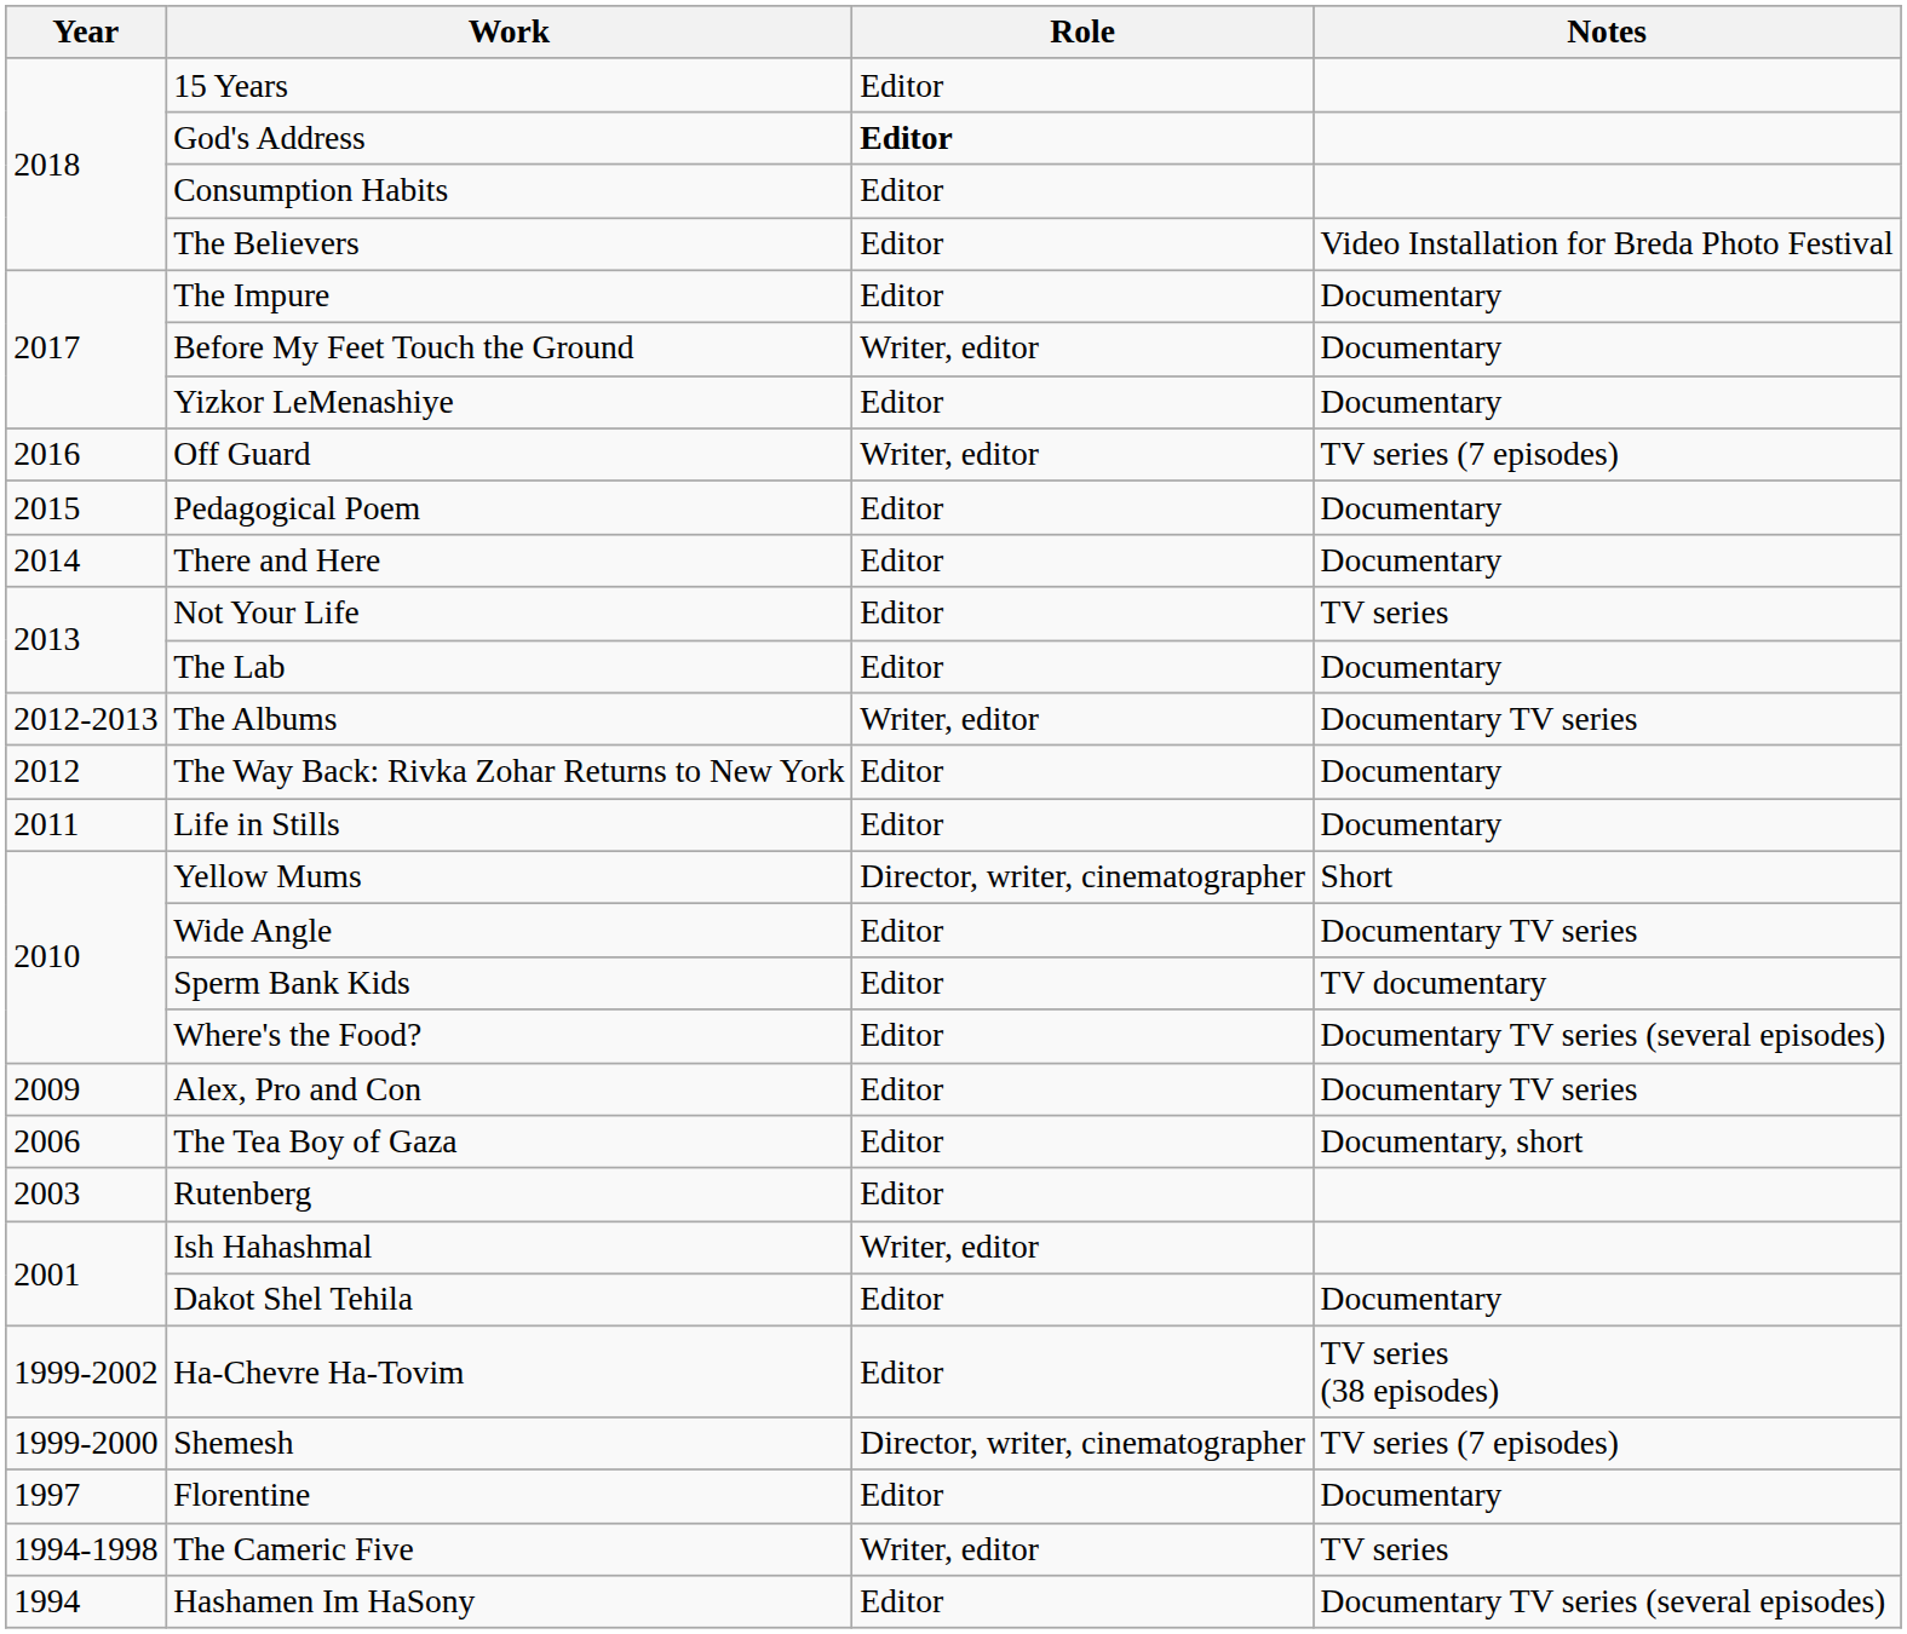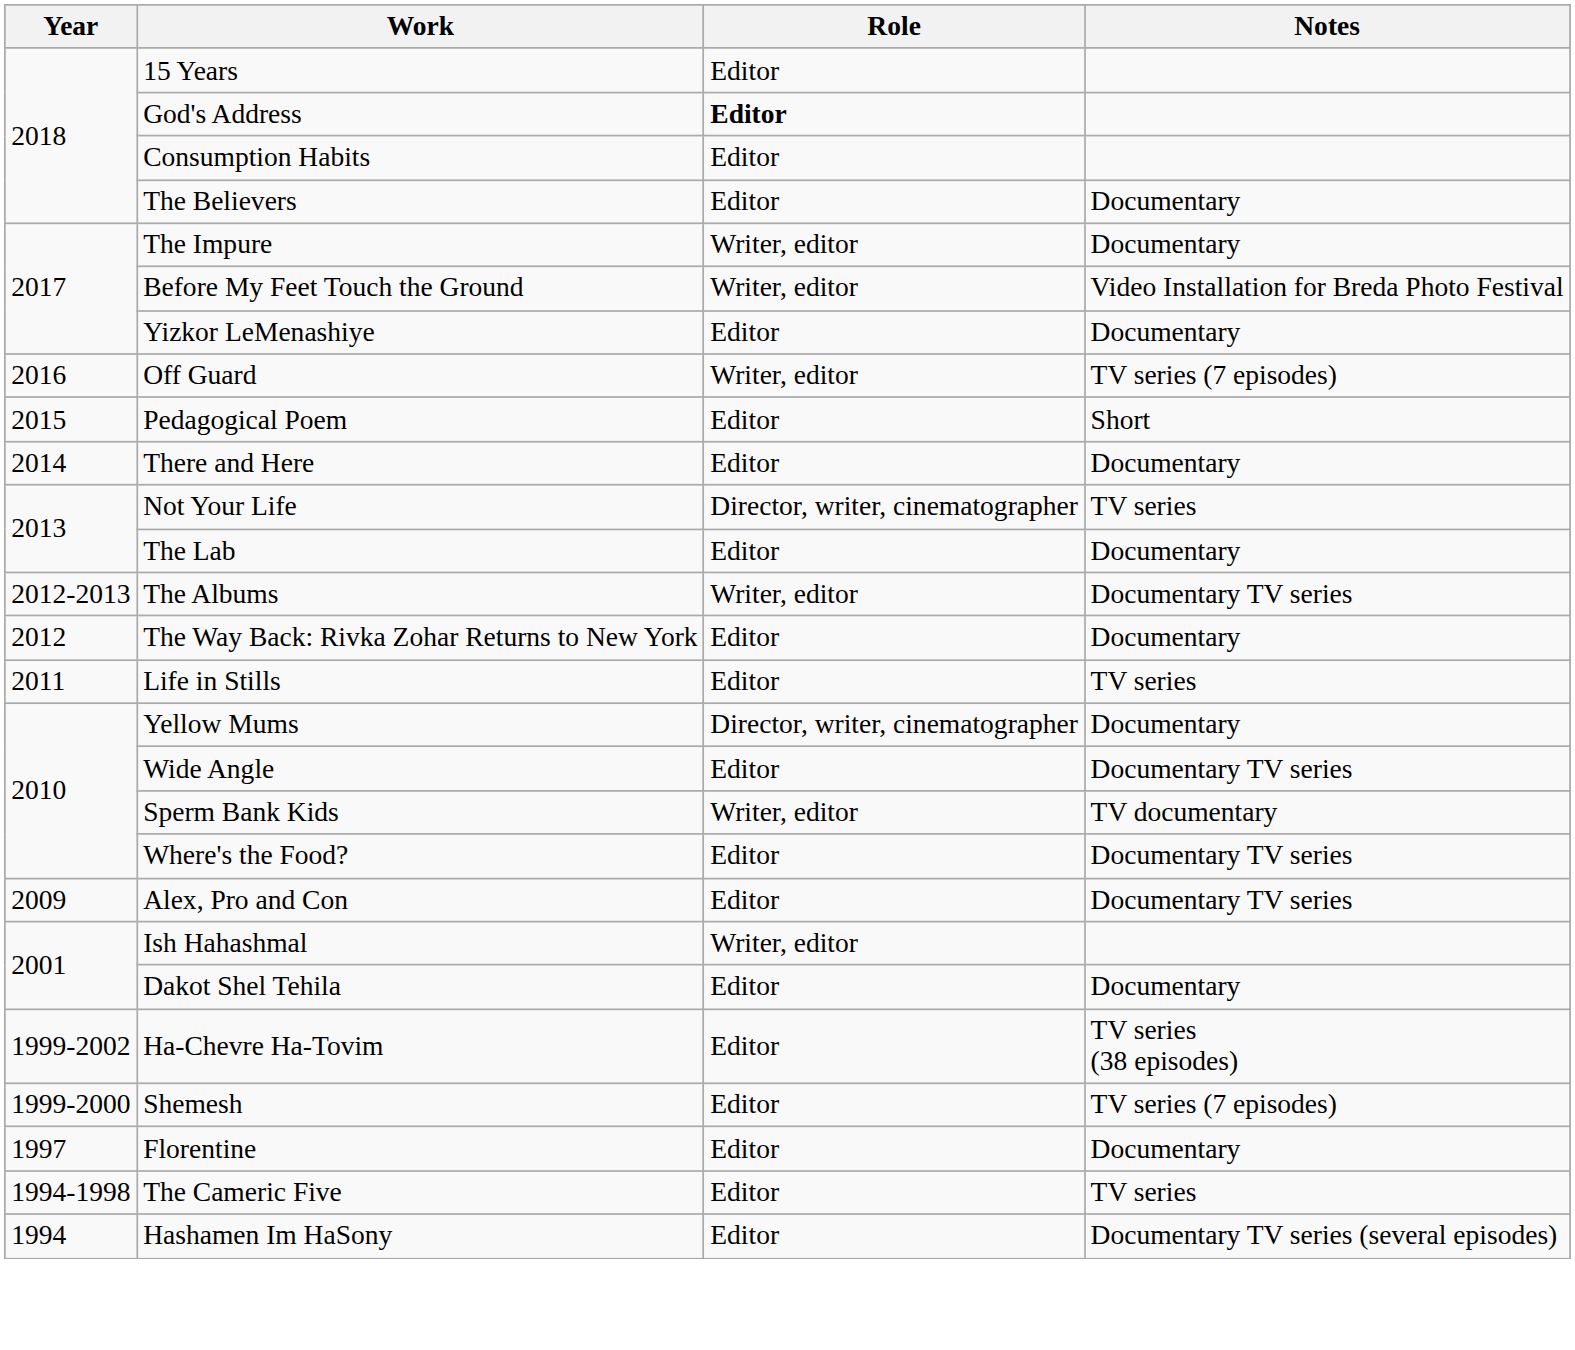The Believers | Notes: Video Installation for Breda Photo Festival -> Documentary
The Impure | Role: Editor -> Writer, editor
Before My Feet Touch the Ground | Notes: Documentary -> Video Installation for Breda Photo Festival
Pedagogical Poem | Notes: Documentary -> Short
Not Your Life | Role: Editor -> Director, writer, cinematographer
Life in Stills | Notes: Documentary -> TV series
Yellow Mums | Notes: Short -> Documentary
Sperm Bank Kids | Role: Editor -> Writer, editor
Where's the Food? | Notes: Documentary TV series (several episodes) -> Documentary TV series
- row: 2006 | The Tea Boy of Gaza | Editor | Documentary, short
- row: 2003 | Rutenberg | Editor
Shemesh | Role: Director, writer, cinematographer -> Editor
The Cameric Five | Role: Writer, editor -> Editor
